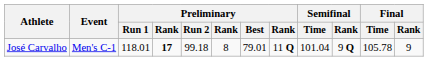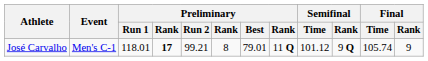José Carvalho | Preliminary / Run 2: 99.18 -> 99.21
José Carvalho | Semifinal / Time: 101.04 -> 101.12
José Carvalho | Final / Time: 105.78 -> 105.74
